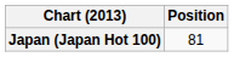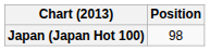Japan (Japan Hot 100) | Position: 81 -> 98
